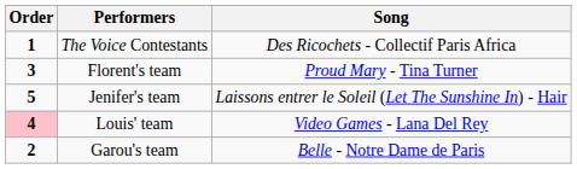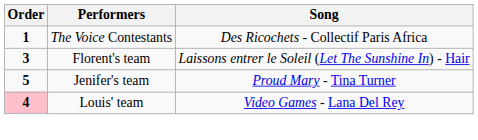Florent's team | Song: Proud Mary - Tina Turner -> Laissons entrer le Soleil (Let The Sunshine In) - Hair
Jenifer's team | Song: Laissons entrer le Soleil (Let The Sunshine In) - Hair -> Proud Mary - Tina Turner
- row: 2 | Garou's team | Belle - Notre Dame de Paris
